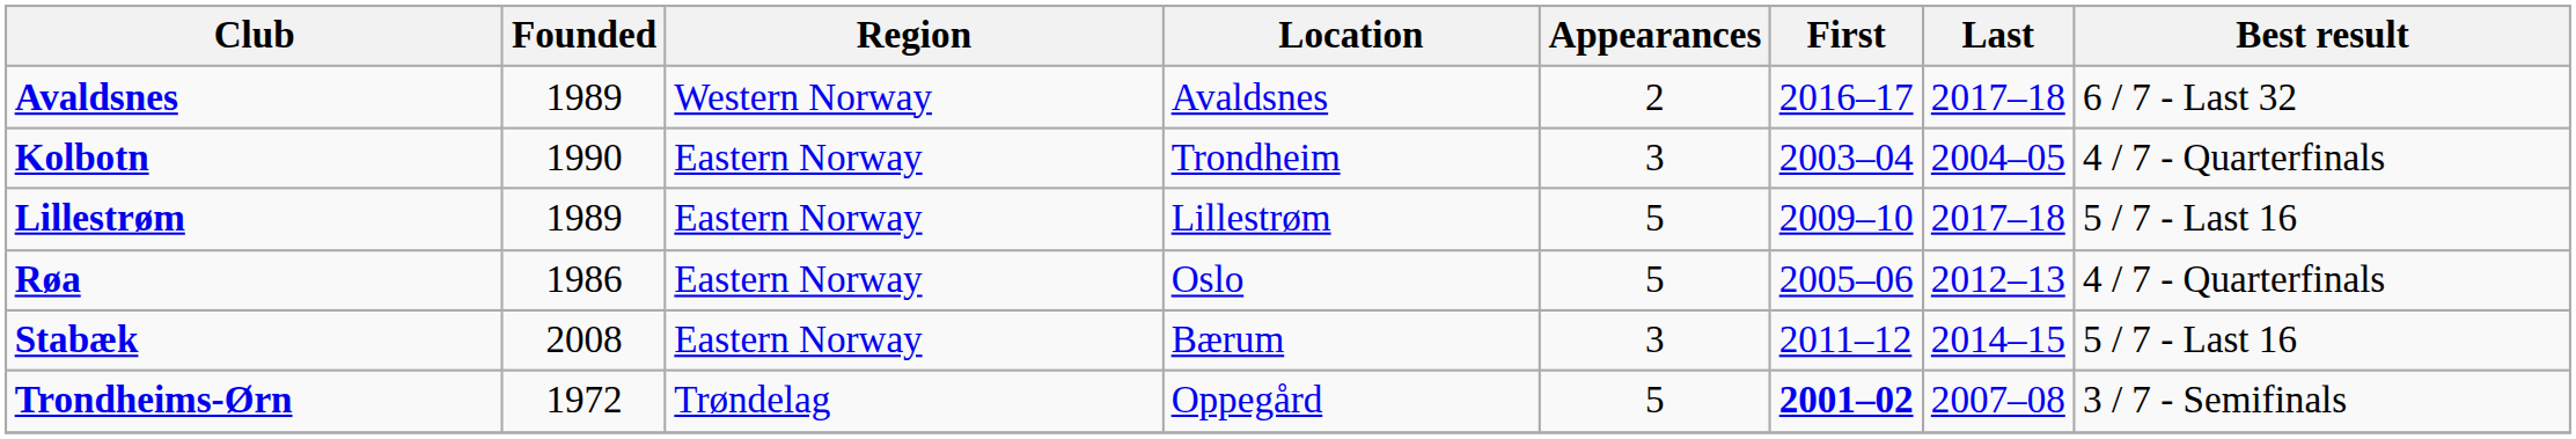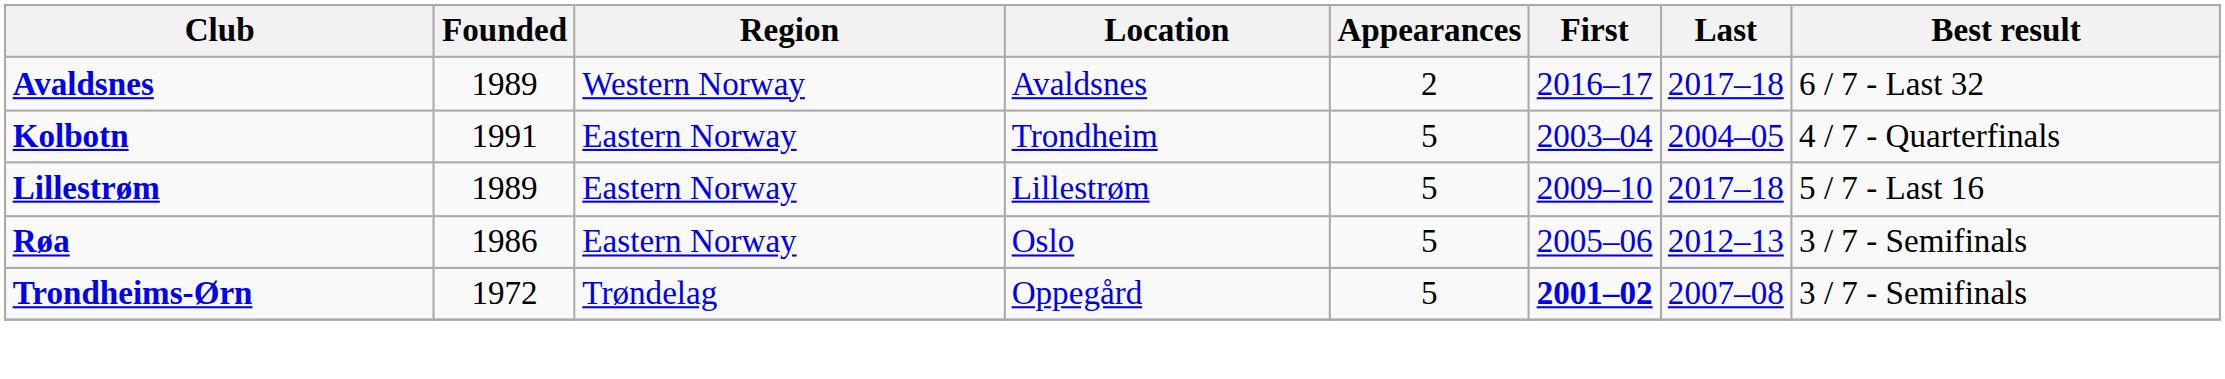Kolbotn | Founded: 1990 -> 1991
Kolbotn | Appearances: 3 -> 5
Røa | Best result: 4 / 7 - Quarterfinals -> 3 / 7 - Semifinals
- row: Stabæk | 2008 | Eastern Norway | Bærum | 3 | 2011–12 | 2014–15 | 5 / 7 - Last 16
